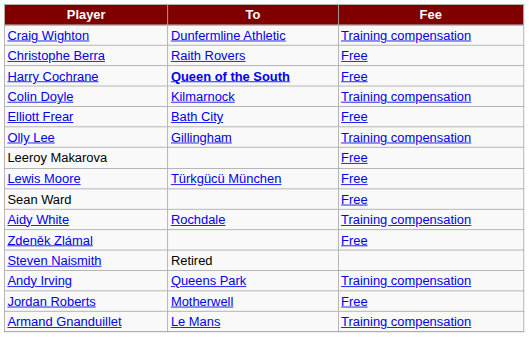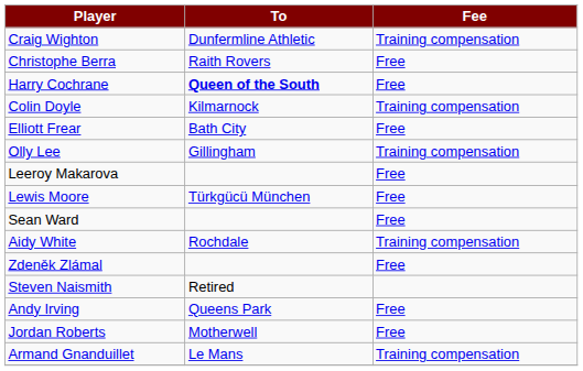Andy Irving | Fee: Training compensation -> Free
